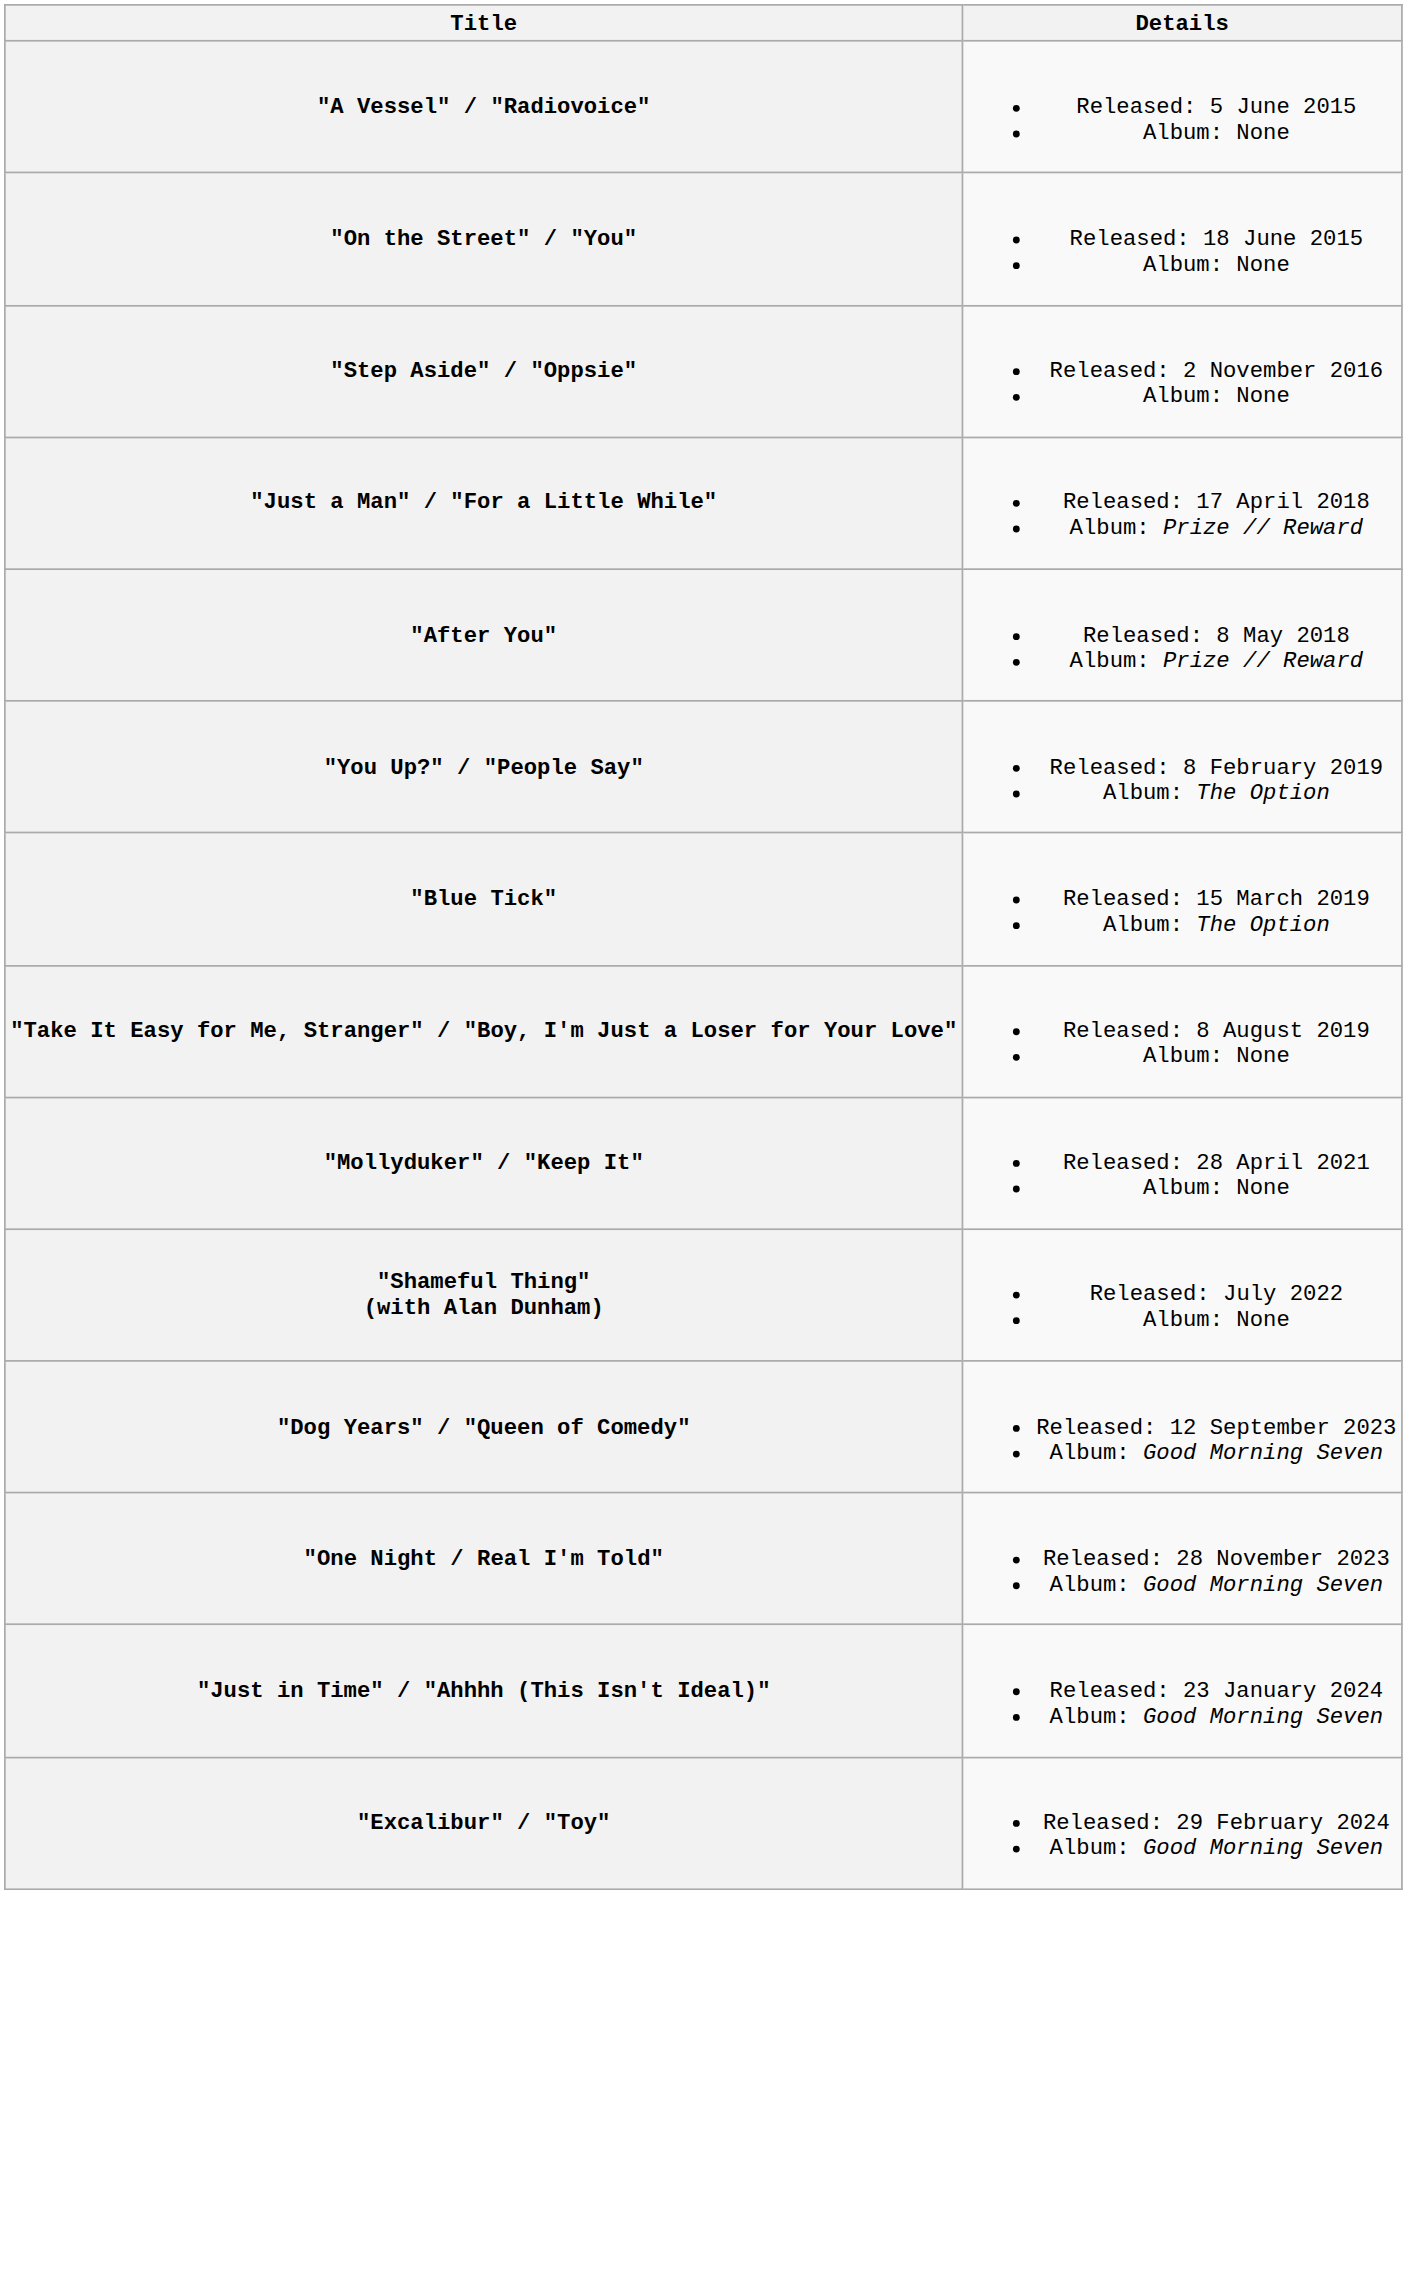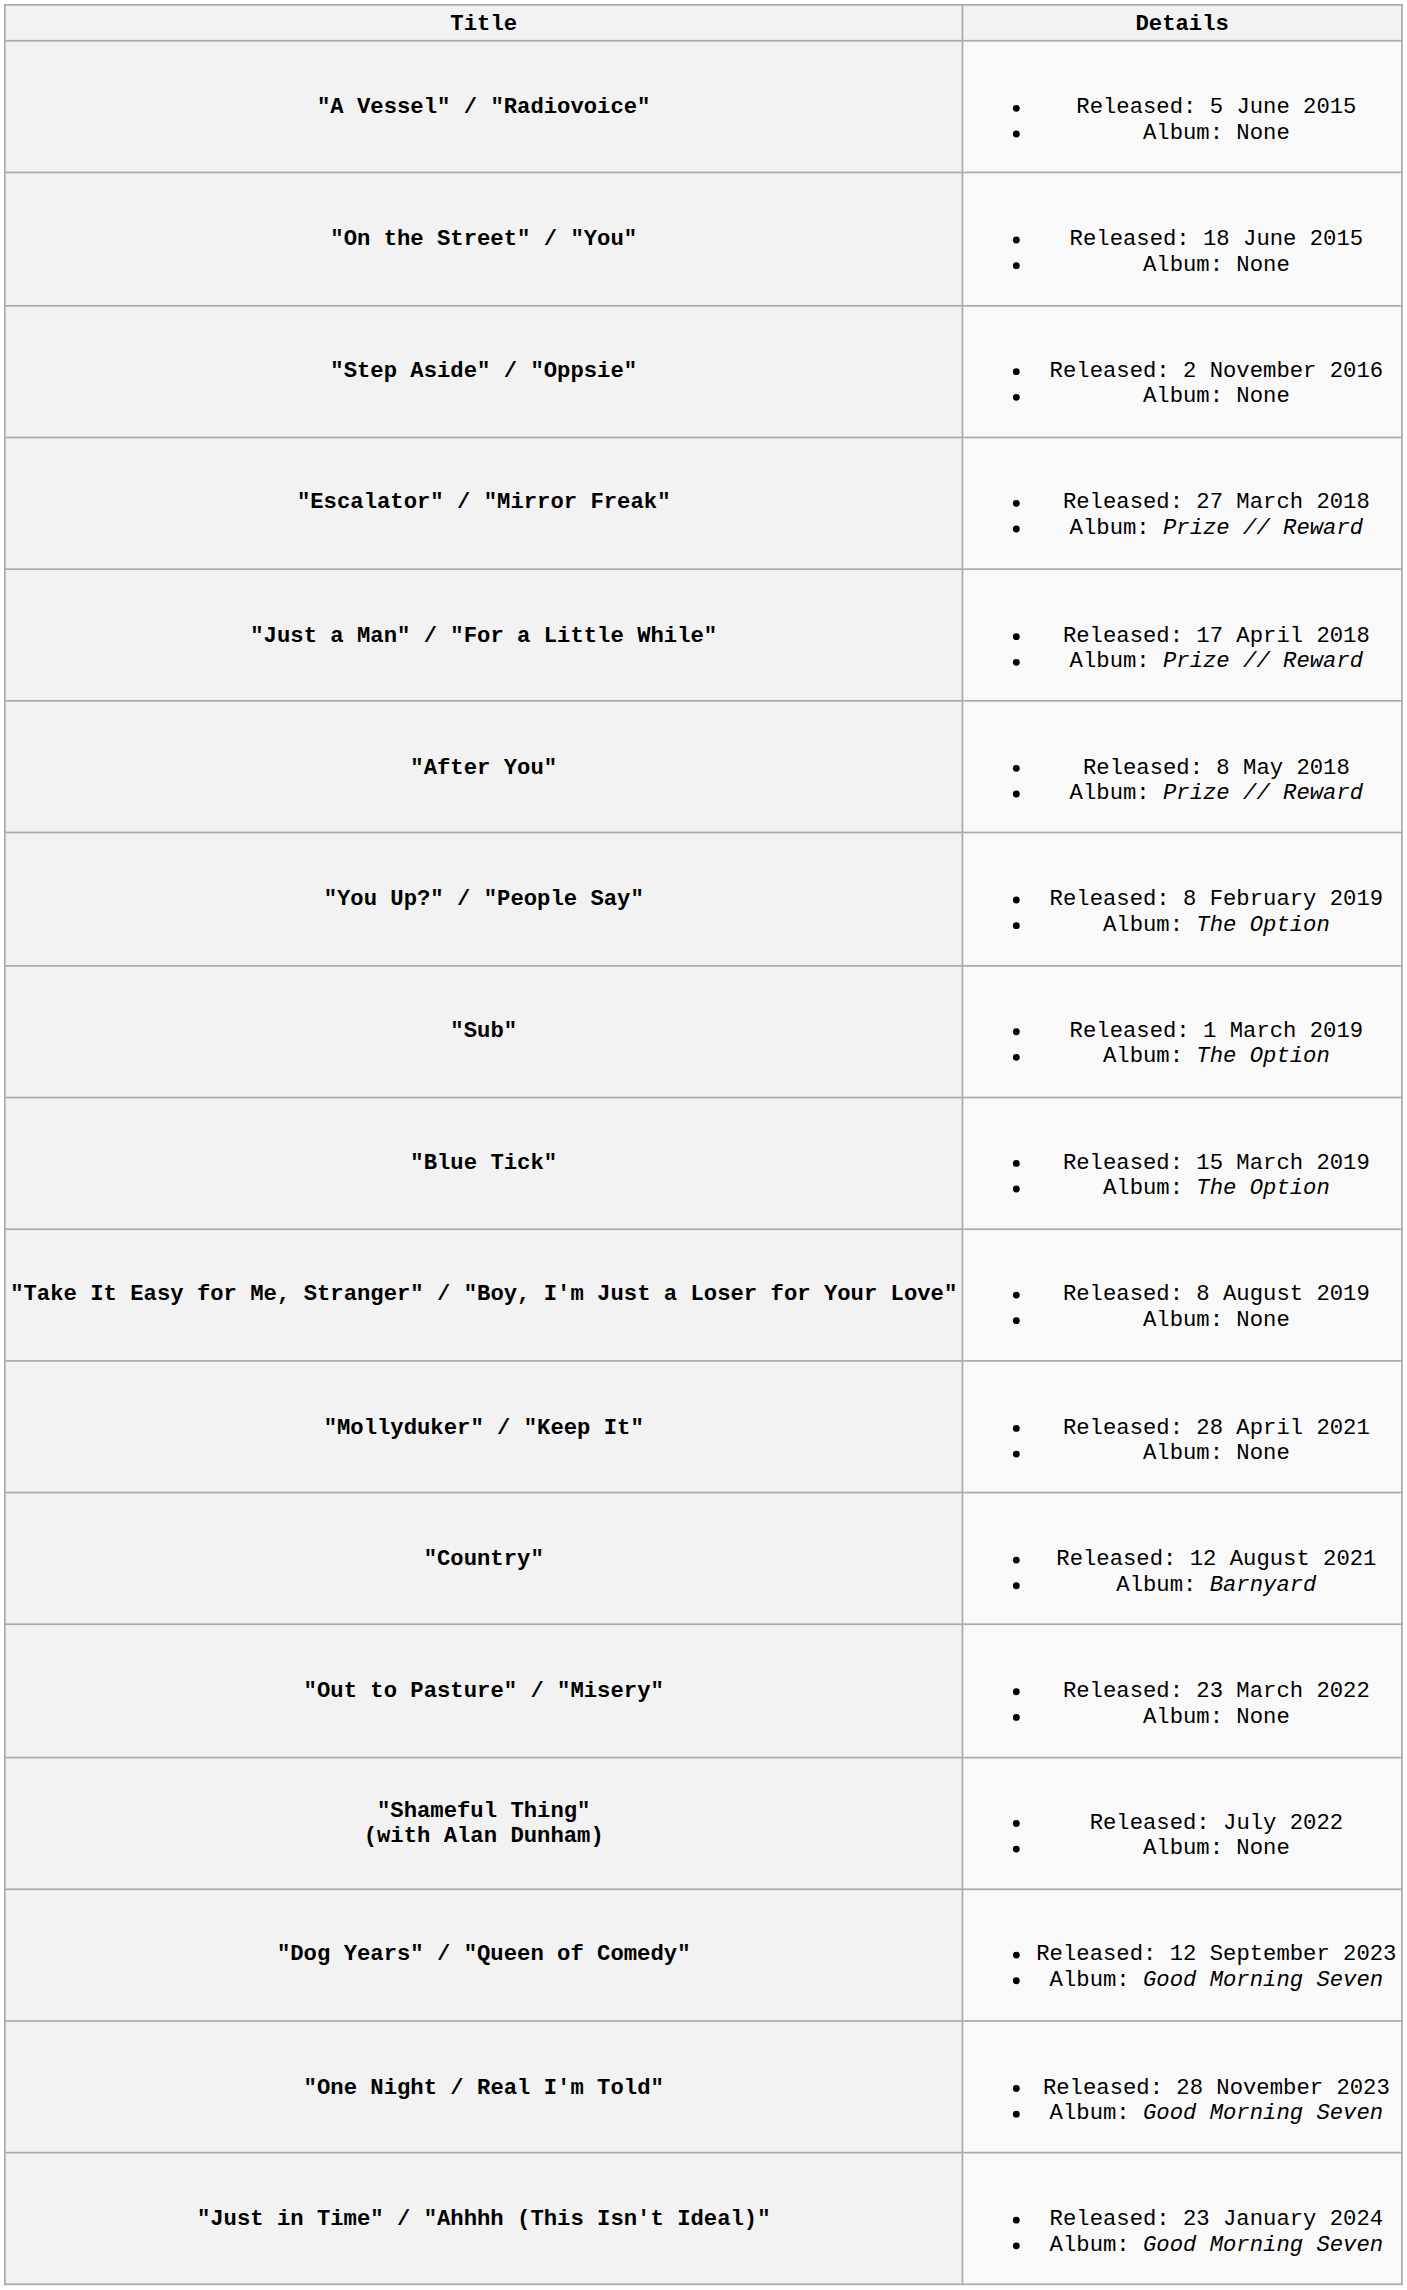+ row: "Escalator" / "Mirror Freak" | Released: 27 March 2018 Album: Prize // Reward
+ row: "Sub" | Released: 1 March 2019 Album: The Option
+ row: "Country" | Released: 12 August 2021 Album: Barnyard
+ row: "Out to Pasture" / "Misery" | Released: 23 March 2022 Album: None
- row: "Excalibur" / "Toy" | Released: 29 February 2024 Album: Good Morning Seven
